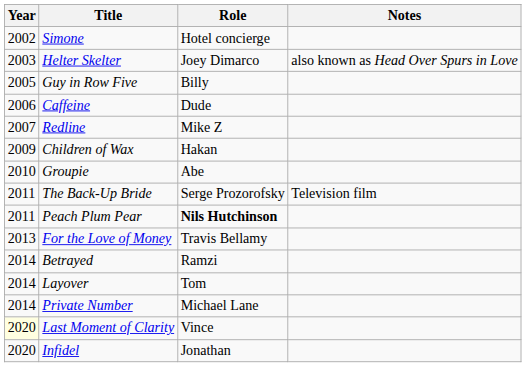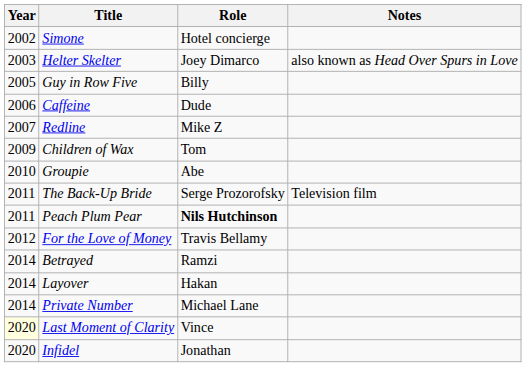Children of Wax | Role: Hakan -> Tom
For the Love of Money | Year: 2013 -> 2012
Layover | Role: Tom -> Hakan
